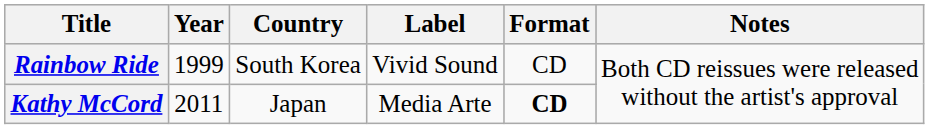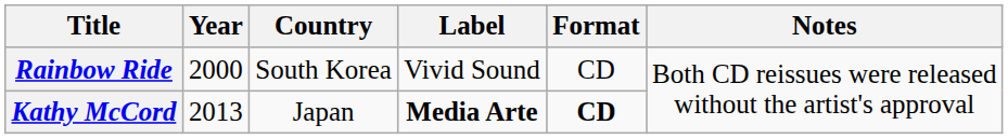Rainbow Ride | Year: 1999 -> 2000
Kathy McCord | Year: 2011 -> 2013
Kathy McCord | Label: normal -> bold
